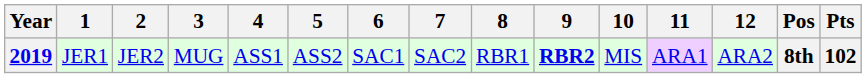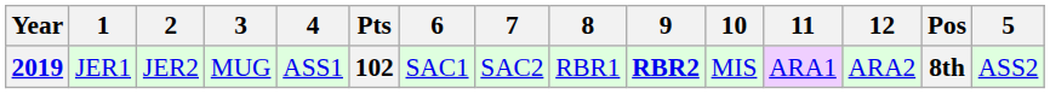columns swapped: 5 <-> Pts
